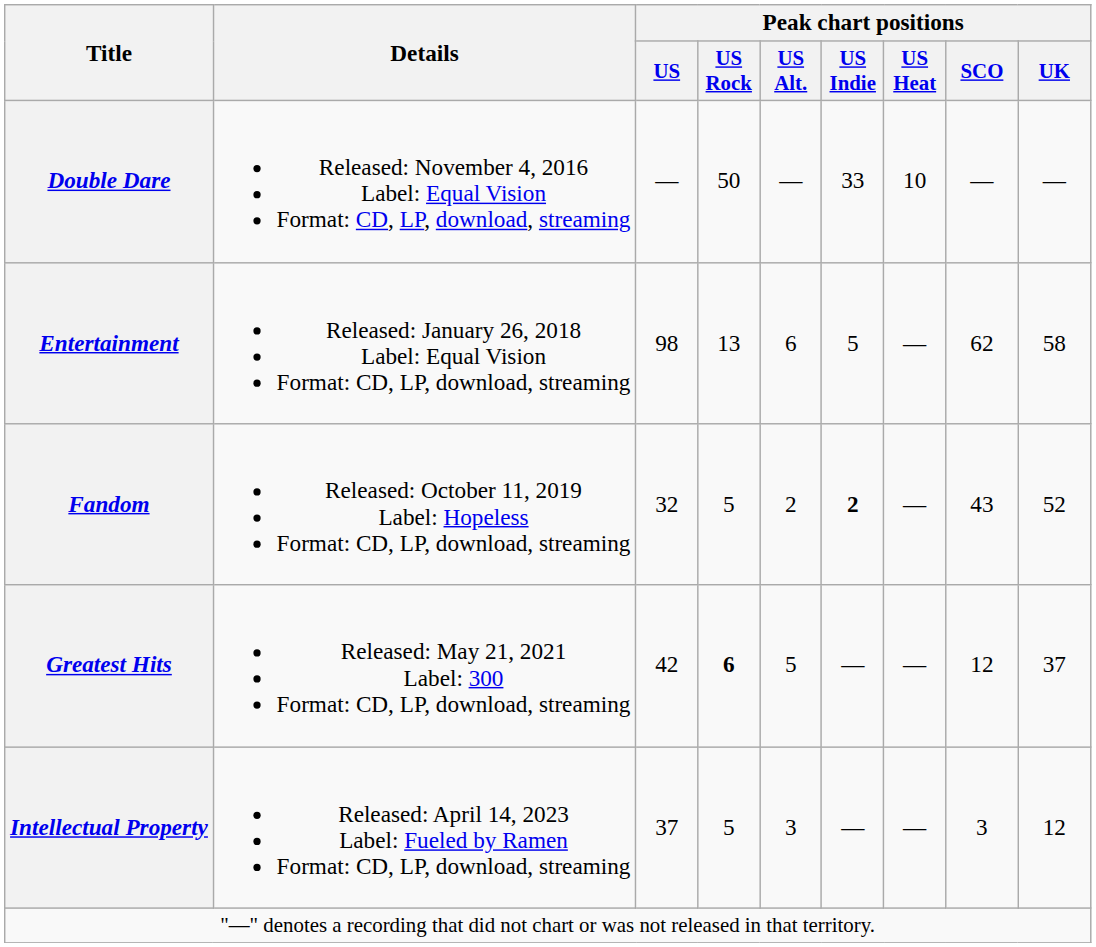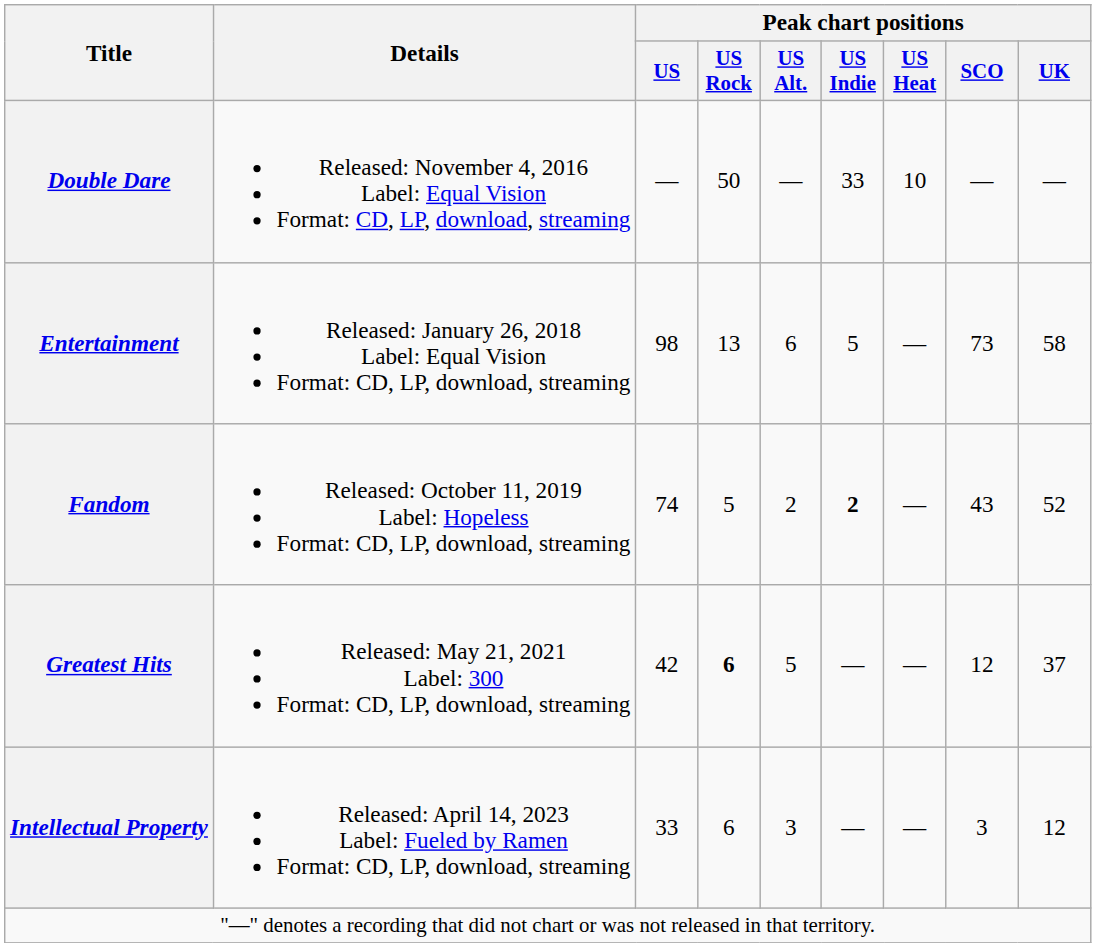Entertainment | Peak chart positions / SCO: 62 -> 73
Fandom | Peak chart positions / US: 32 -> 74
Intellectual Property | Peak chart positions / US: 37 -> 33
Intellectual Property | Peak chart positions / US Rock: 5 -> 6
